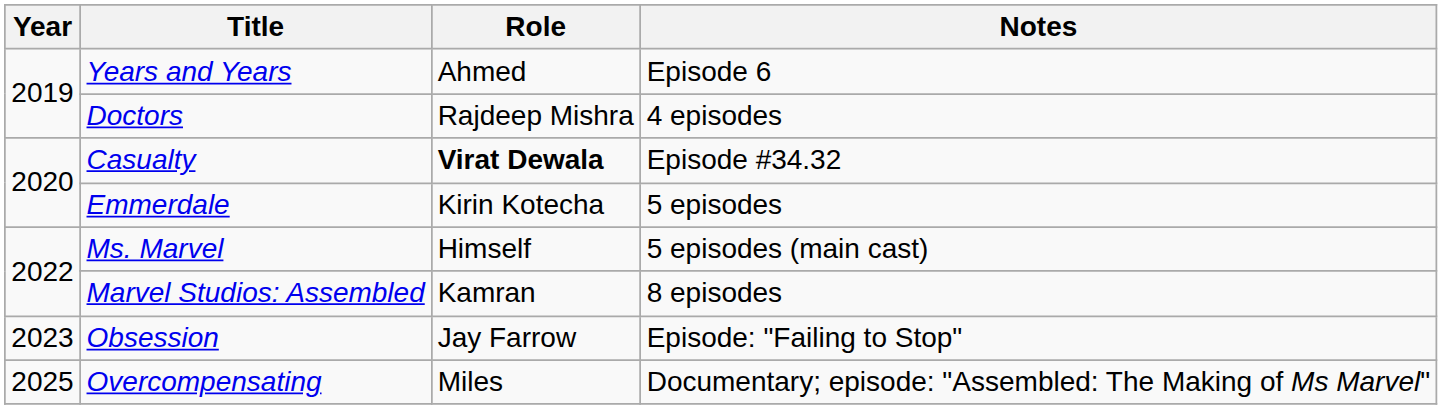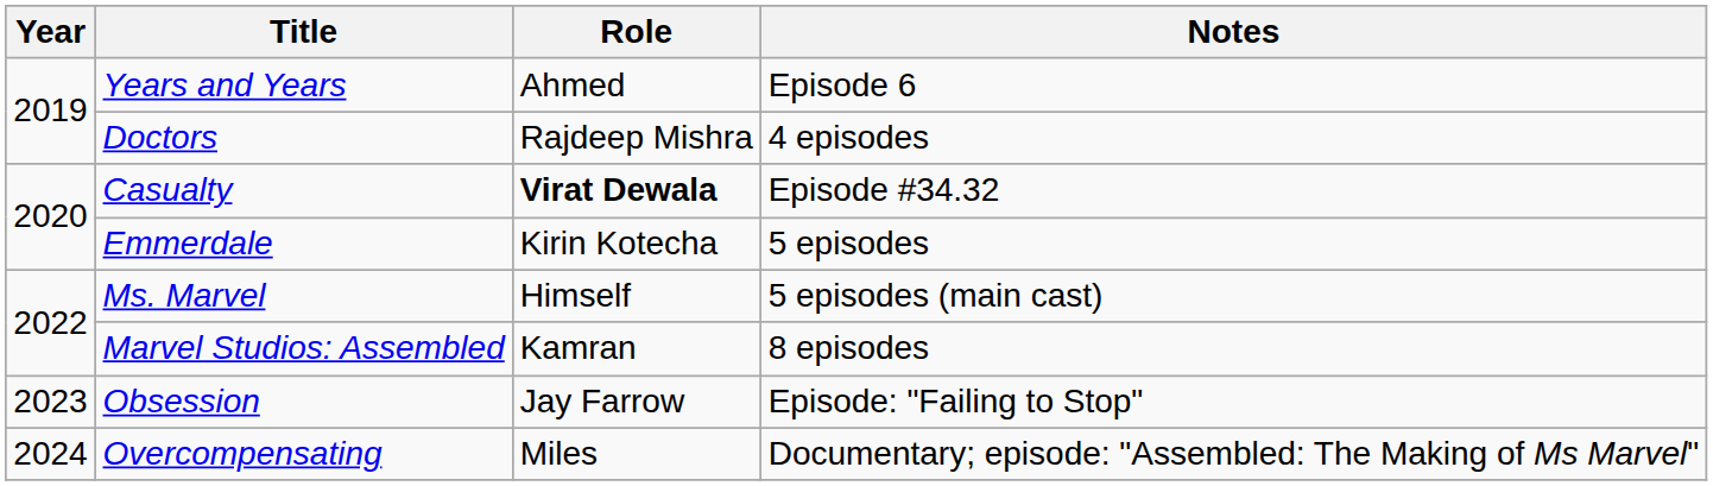Overcompensating | Year: 2025 -> 2024
